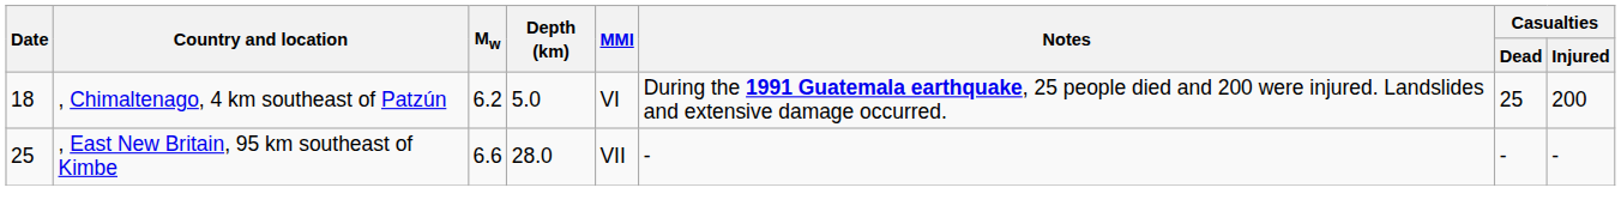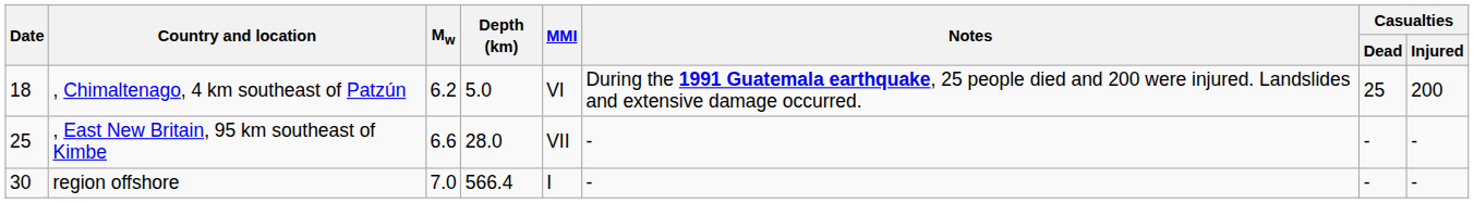+ row: 30 | region offshore | 7.0 | 566.4 | I | - | - | -
